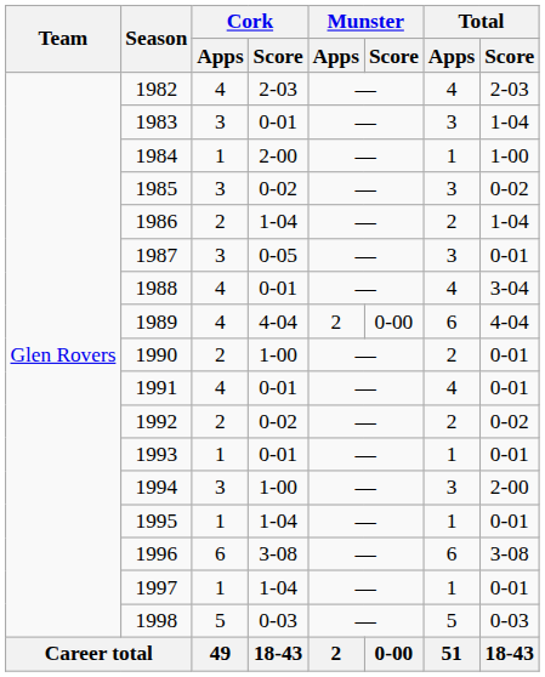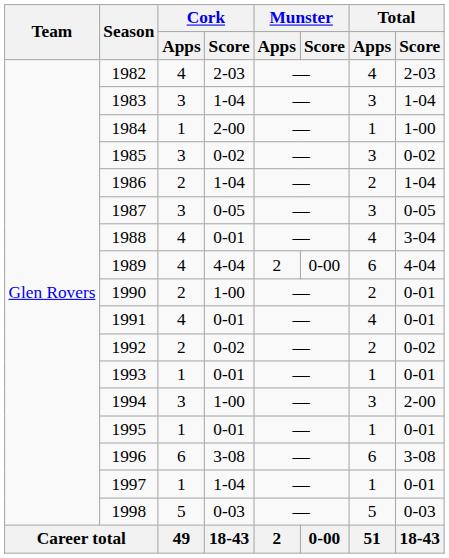1983 | Cork / Score: 0-01 -> 1-04
1987 | Total / Score: 0-01 -> 0-05
1995 | Cork / Score: 1-04 -> 0-01
